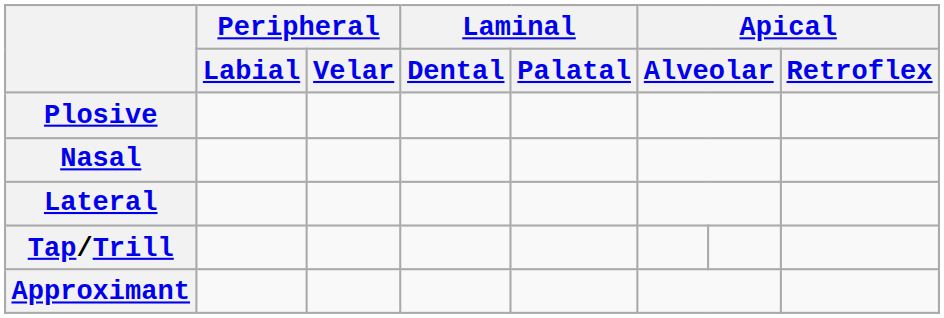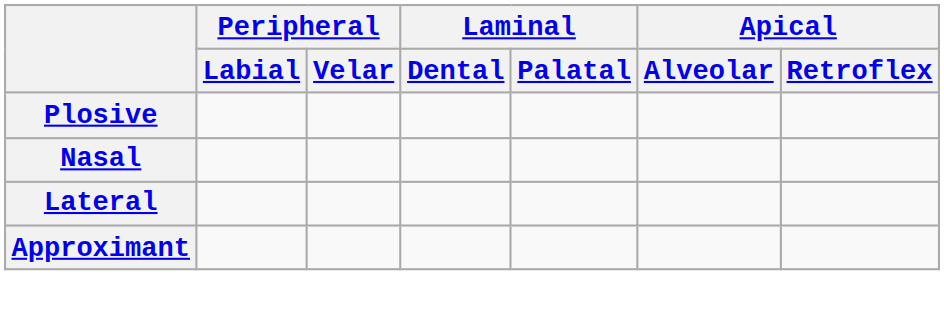- row: Tap/Trill
